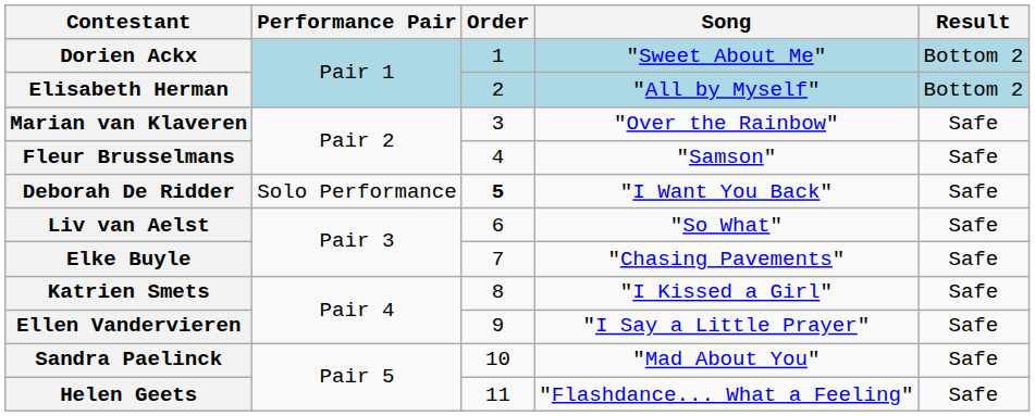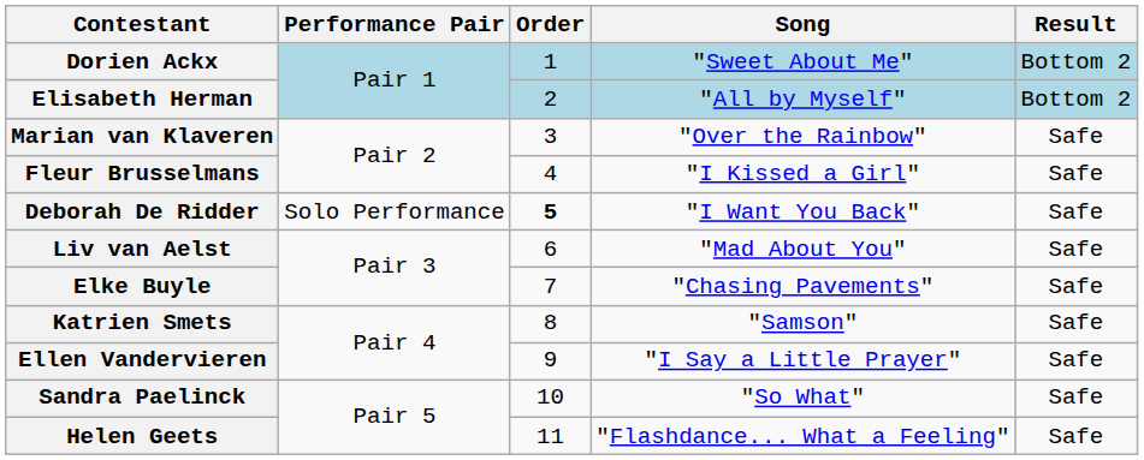Fleur Brusselmans | Song: "Samson" -> "I Kissed a Girl"
Liv van Aelst | Song: "So What" -> "Mad About You"
Katrien Smets | Song: "I Kissed a Girl" -> "Samson"
Sandra Paelinck | Song: "Mad About You" -> "So What"
